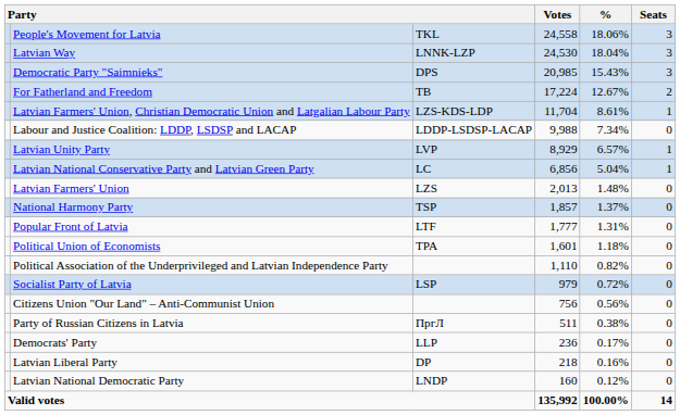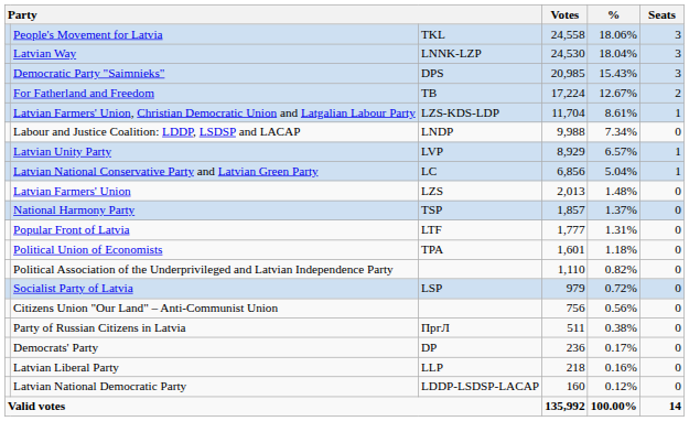Labour and Justice Coalition: LDDP, LSDSP and LACAP | column 3: LDDP-LSDSP-LACAP -> LNDP
Democrats' Party | column 3: LLP -> DP
Latvian Liberal Party | column 3: DP -> LLP
Latvian National Democratic Party | column 3: LNDP -> LDDP-LSDSP-LACAP
